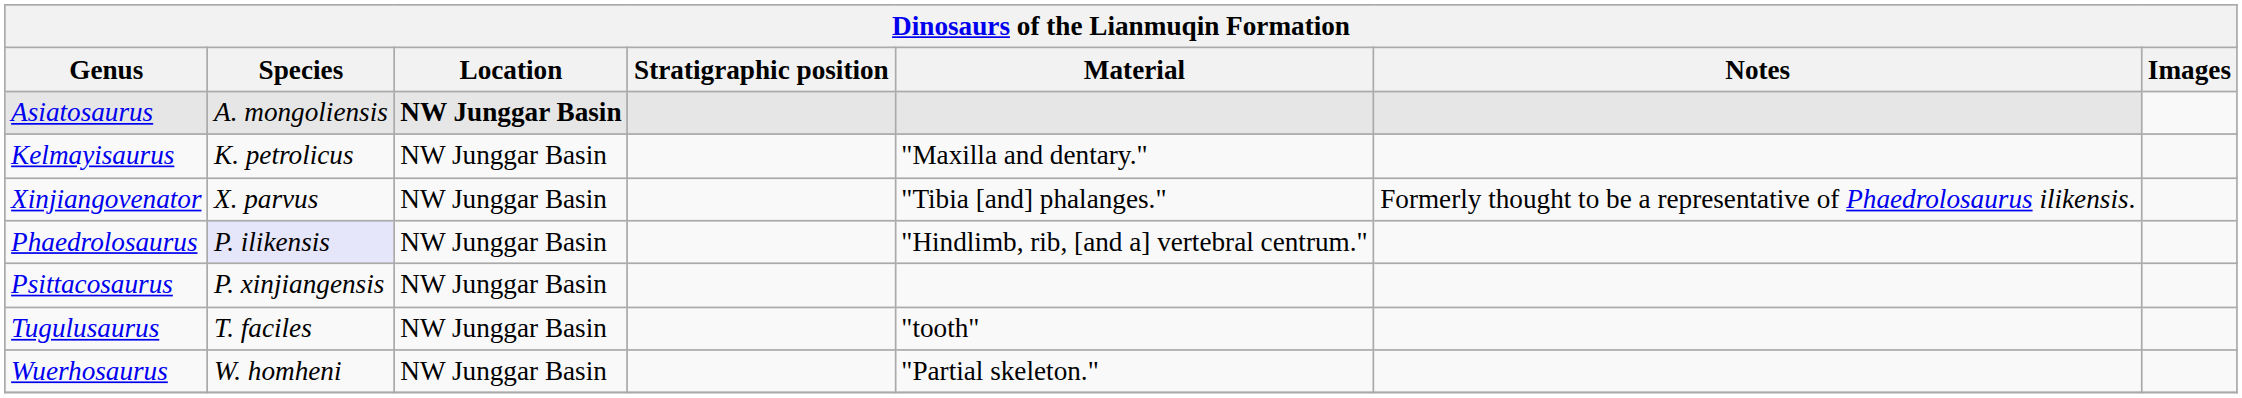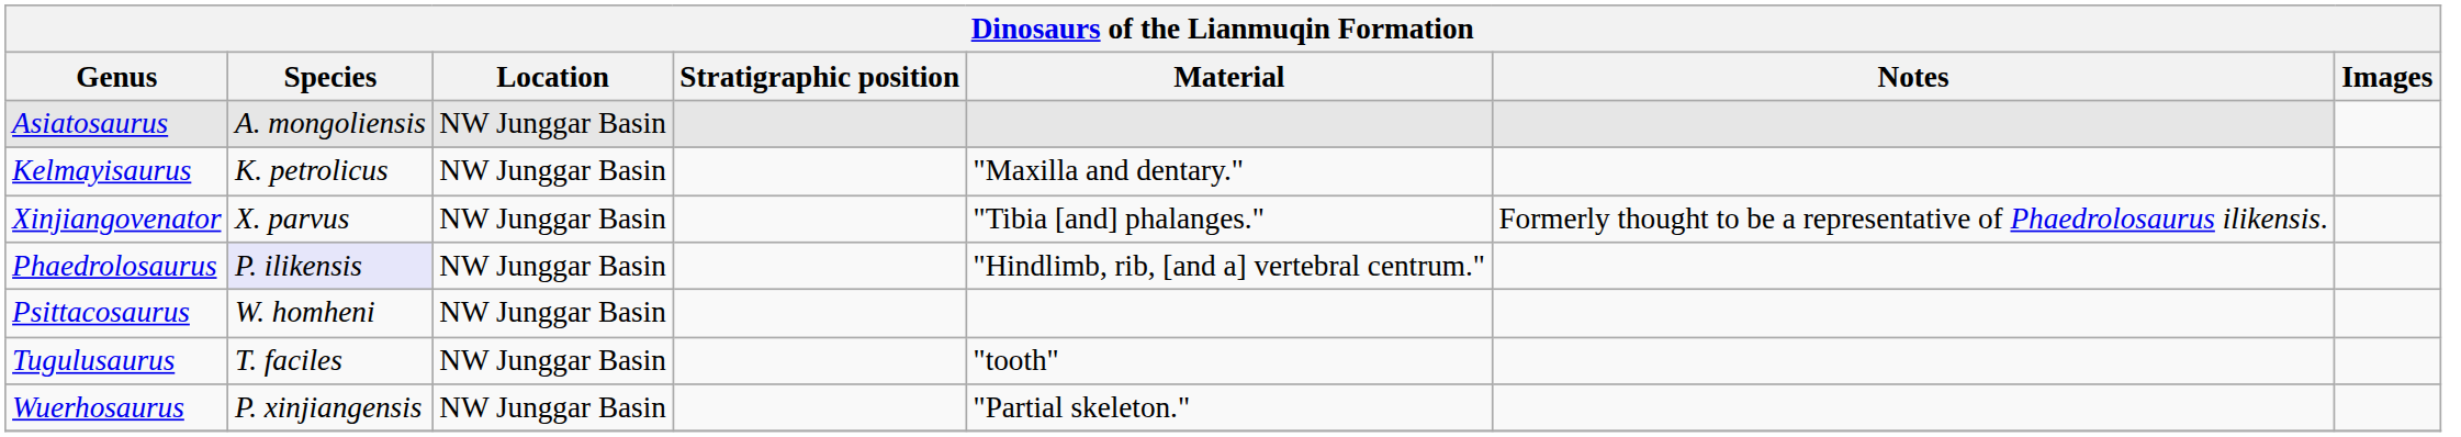Asiatosaurus | Location: bold -> normal
Psittacosaurus | Species: P. xinjiangensis -> W. homheni
Wuerhosaurus | Species: W. homheni -> P. xinjiangensis
